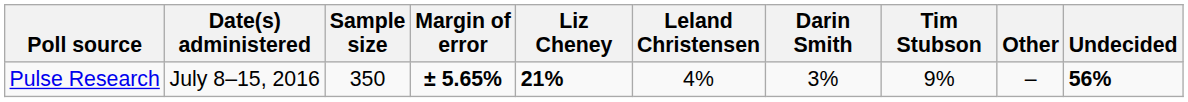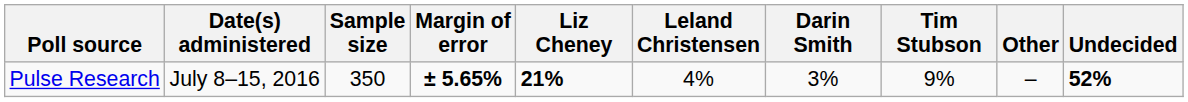Pulse Research | Undecided: 56% -> 52%
